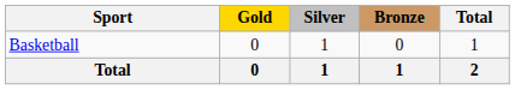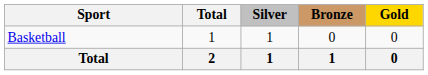columns swapped: Gold <-> Total
